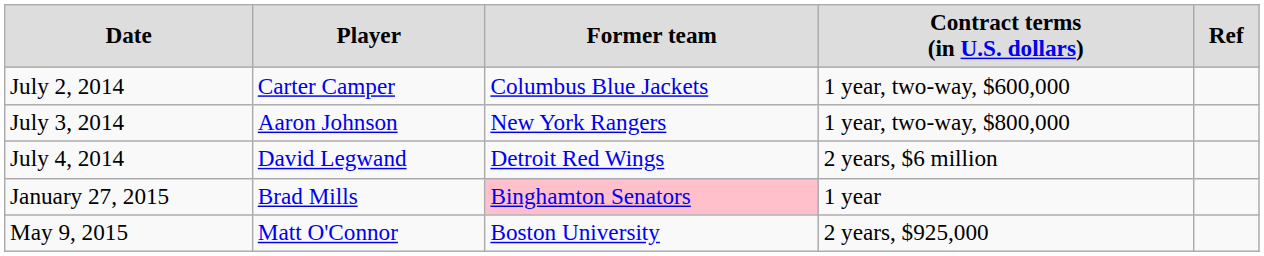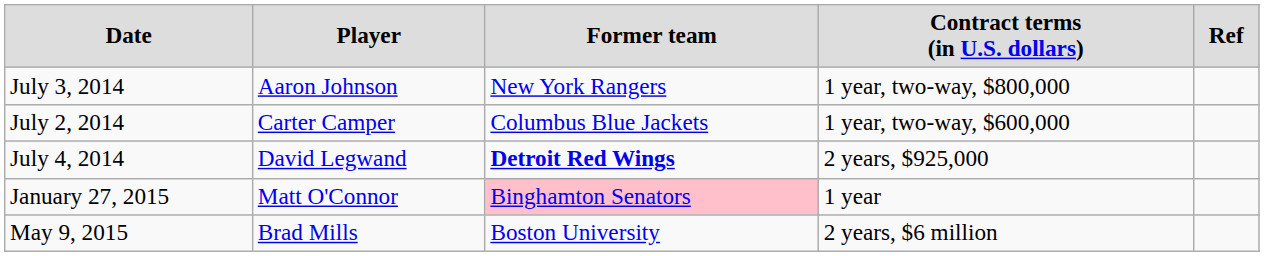rows swapped: July 2, 2014 <-> July 3, 2014
July 4, 2014 | column 3: normal -> bold
July 4, 2014 | column 4: 2 years, $6 million -> 2 years, $925,000
January 27, 2015 | column 2: Brad Mills -> Matt O'Connor
May 9, 2015 | column 2: Matt O'Connor -> Brad Mills
May 9, 2015 | column 4: 2 years, $925,000 -> 2 years, $6 million
